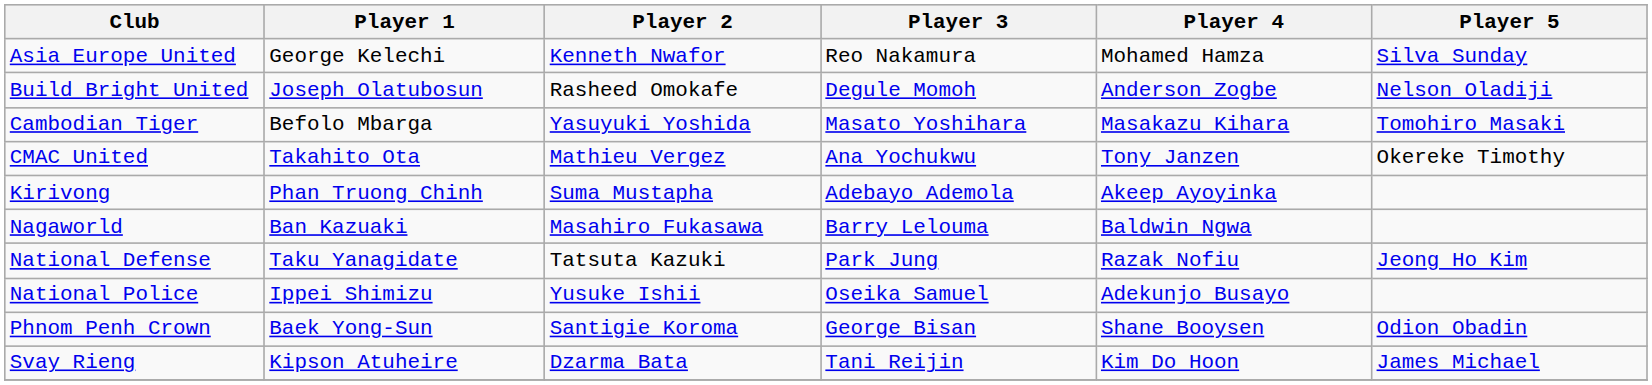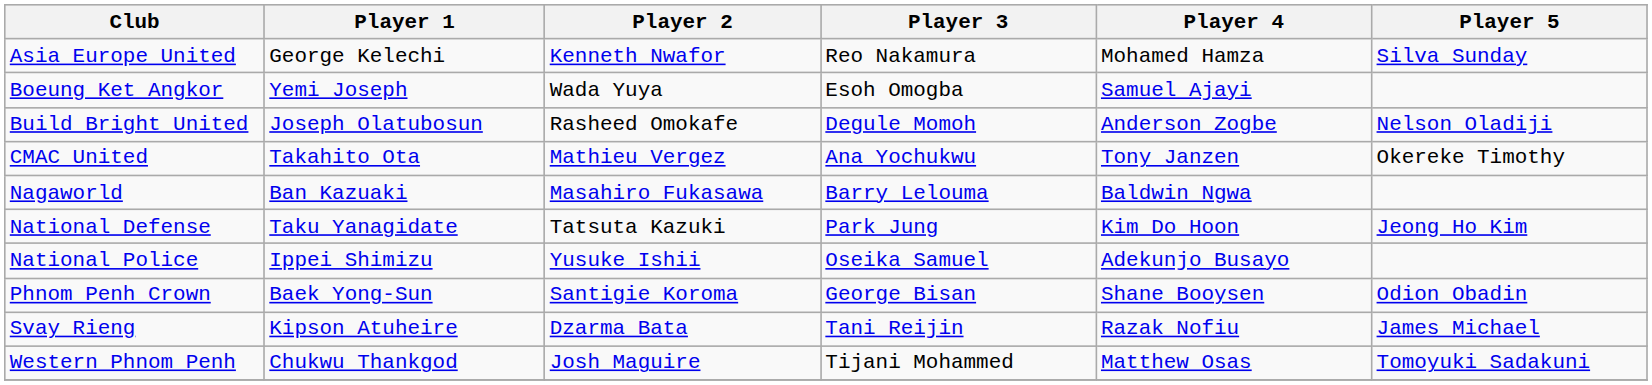+ row: Boeung Ket Angkor | Yemi Joseph | Wada Yuya | Esoh Omogba | Samuel Ajayi
- row: Cambodian Tiger | Befolo Mbarga | Yasuyuki Yoshida | Masato Yoshihara | Masakazu Kihara | Tomohiro Masaki
- row: Kirivong | Phan Truong Chinh | Suma Mustapha | Adebayo Ademola | Akeep Ayoyinka
National Defense | Player 4: Razak Nofiu -> Kim Do Hoon
Svay Rieng | Player 4: Kim Do Hoon -> Razak Nofiu
+ row: Western Phnom Penh | Chukwu Thankgod | Josh Maguire | Tijani Mohammed | Matthew Osas | Tomoyuki Sadakuni
